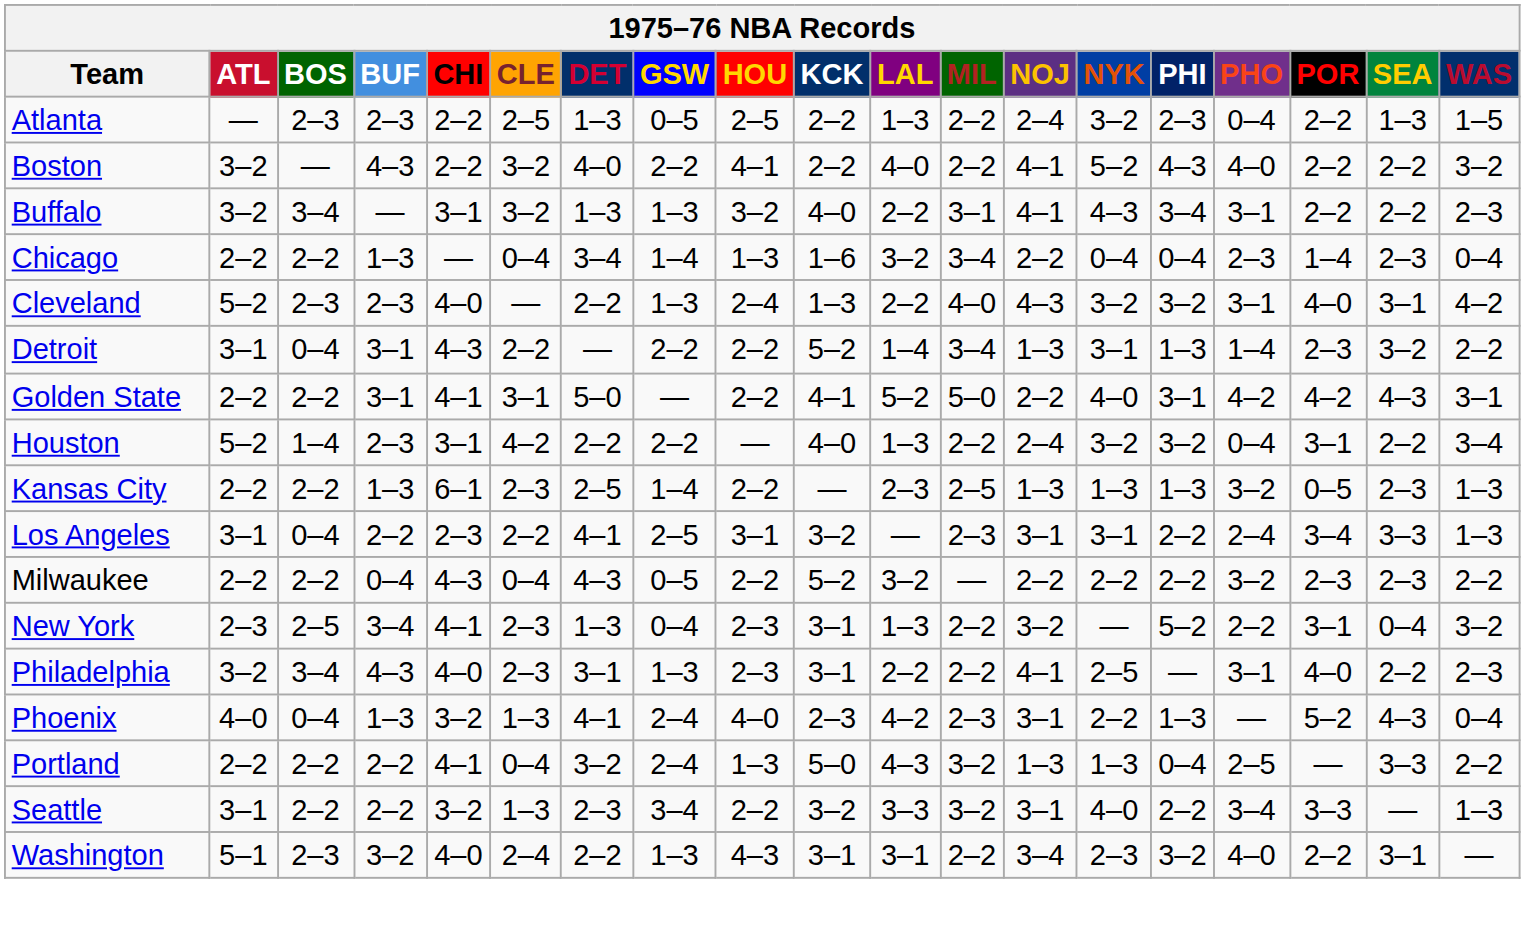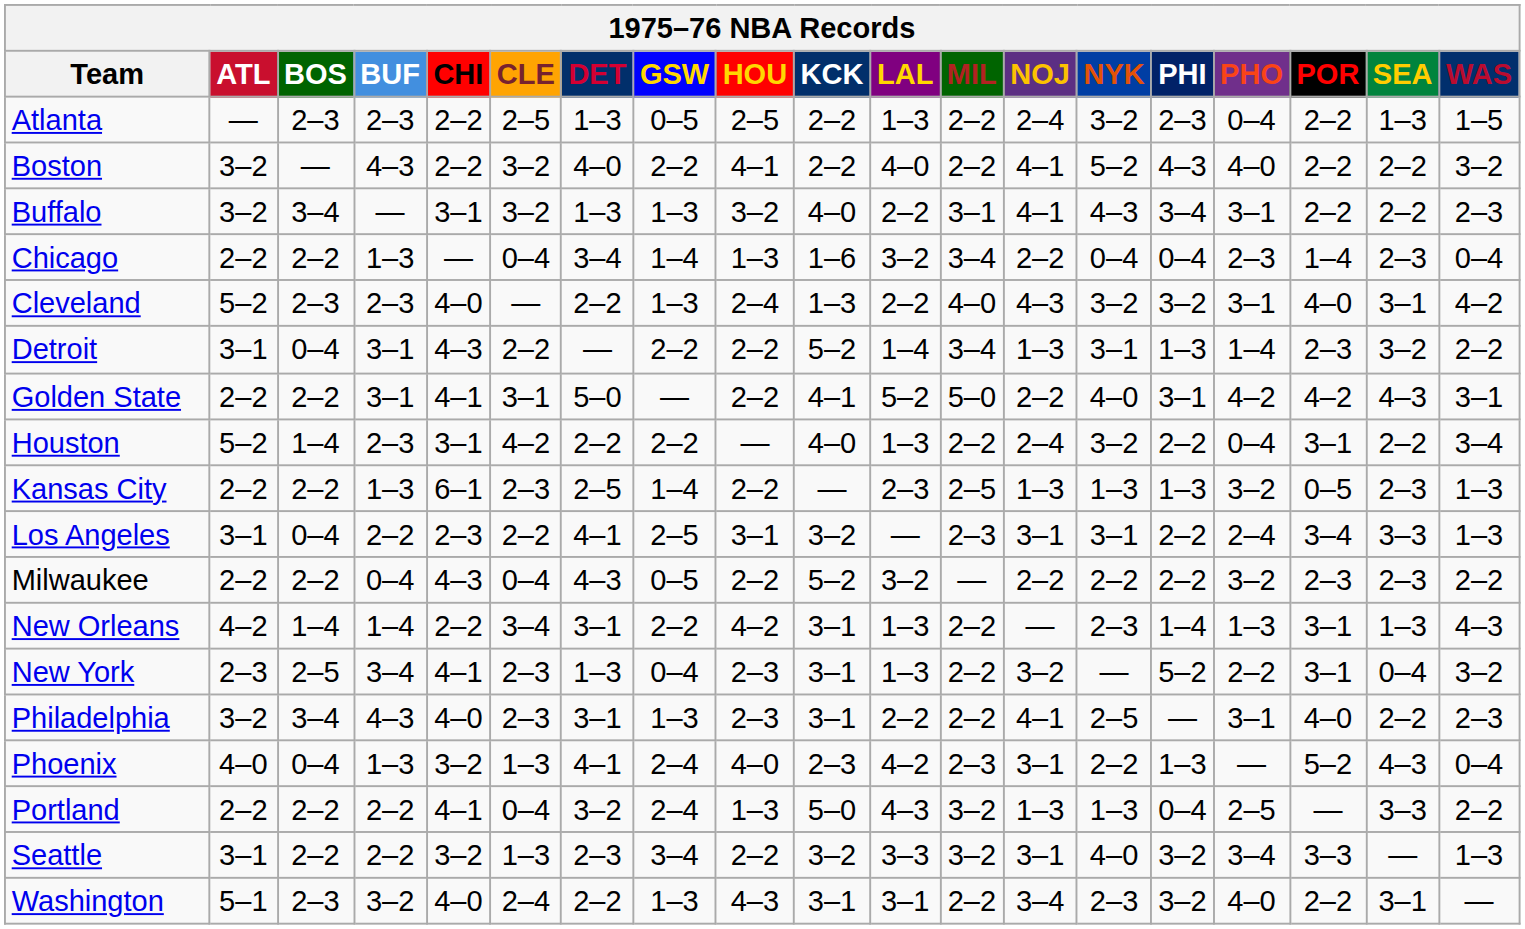Houston | PHI: 3–2 -> 2–2
+ row: New Orleans | 4–2 | 1–4 | 1–4 | 2–2 | 3–4 | 3–1 | 2–2 | 4–2 | 3–1 | 1–3 | 2–2 | — | 2–3 | 1–4 | 1–3 | 3–1 | 1–3 | 4–3
Seattle | PHI: 2–2 -> 3–2
